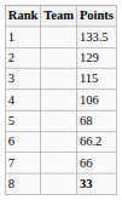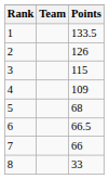2 | Points: 129 -> 126
4 | Points: 106 -> 109
6 | Points: 66.2 -> 66.5
8 | Points: bold -> normal
